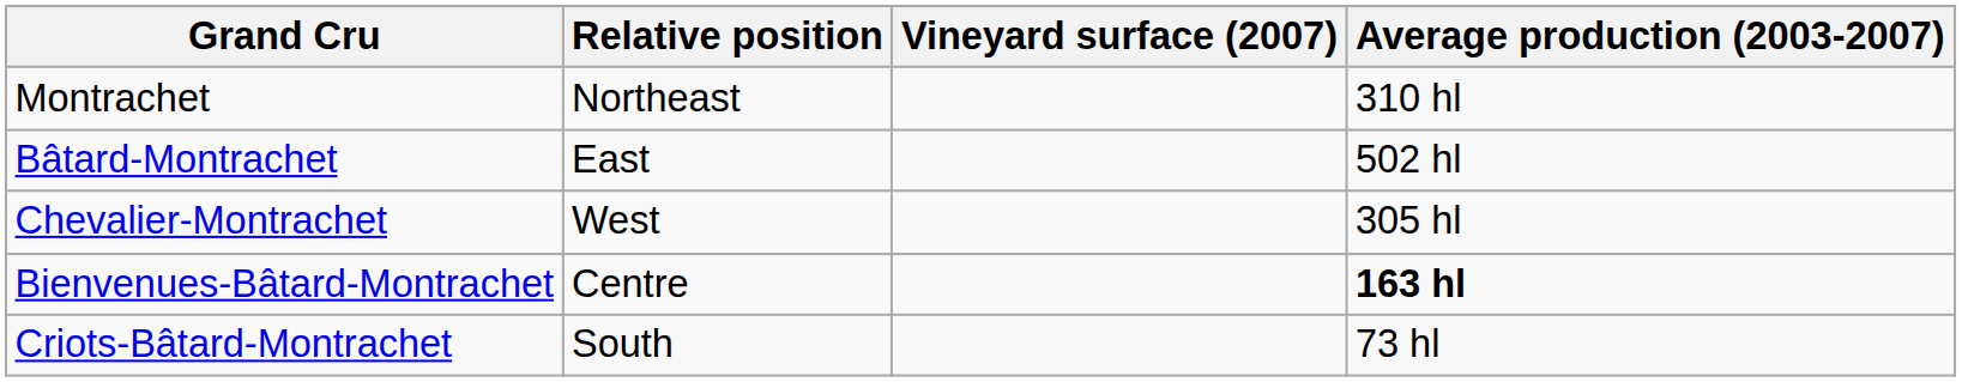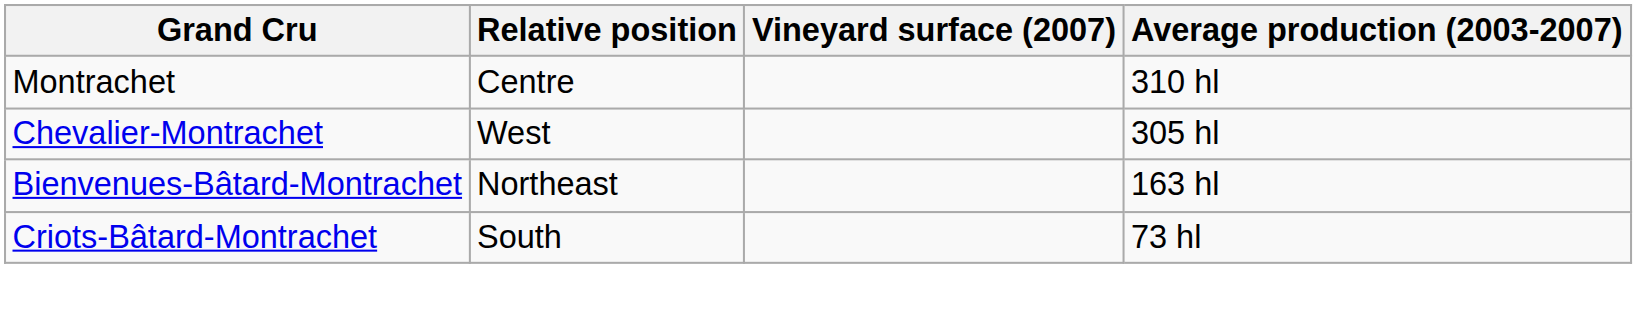Montrachet | Relative position: Northeast -> Centre
- row: Bâtard-Montrachet | East | 502 hl
Bienvenues-Bâtard-Montrachet | Relative position: Centre -> Northeast
Bienvenues-Bâtard-Montrachet | Average production (2003-2007): bold -> normal
